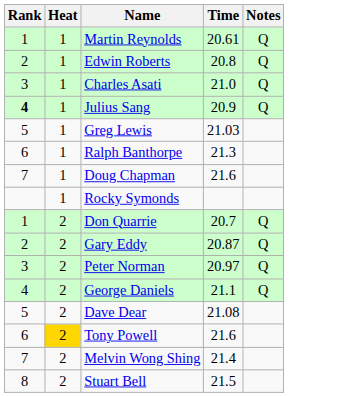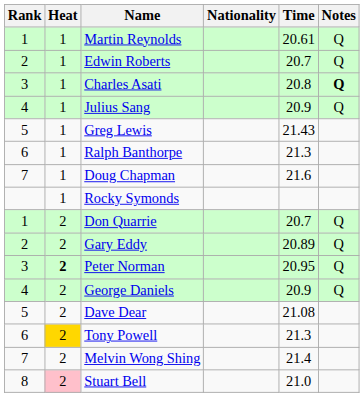+ column: Nationality
Edwin Roberts | Time: 20.8 -> 20.7
Charles Asati | Time: 21.0 -> 20.8
Charles Asati | Notes: normal -> bold
Julius Sang | Rank: bold -> normal
Greg Lewis | Time: 21.03 -> 21.43
Gary Eddy | Time: 20.87 -> 20.89
Peter Norman | Heat: normal -> bold
Peter Norman | Time: 20.97 -> 20.95
George Daniels | Time: 21.1 -> 20.9
Tony Powell | Time: 21.6 -> 21.3
Stuart Bell | Heat: no background -> pink background
Stuart Bell | Time: 21.5 -> 21.0
